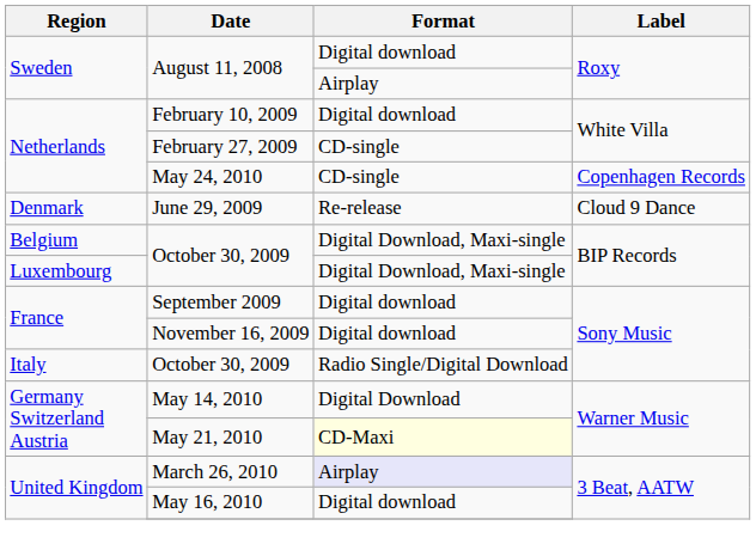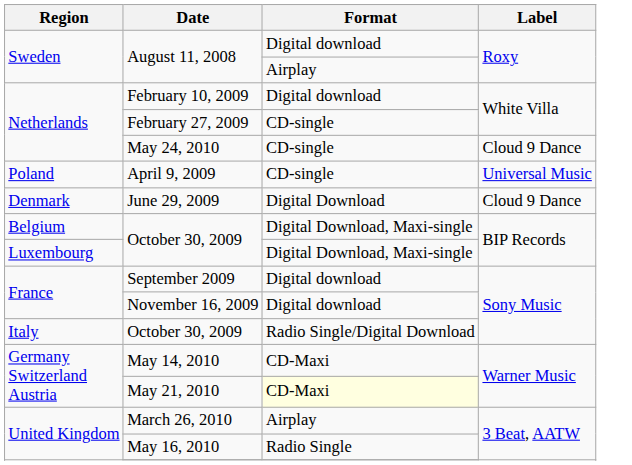May 24, 2010 | Label: Copenhagen Records -> Cloud 9 Dance
+ row: Poland | April 9, 2009 | CD-single | Universal Music
June 29, 2009 | Format: Re-release -> Digital Download
May 14, 2010 | Format: Digital Download -> CD-Maxi
March 26, 2010 | Format: lavender background -> no background
May 16, 2010 | Format: Digital download -> Radio Single
